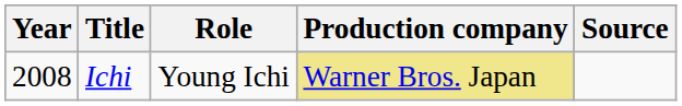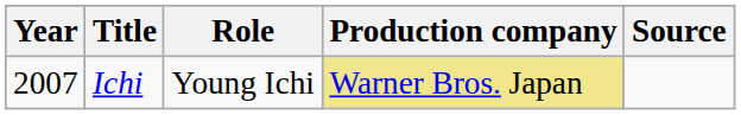Ichi | Year: 2008 -> 2007
